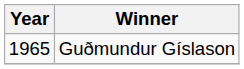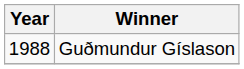Guðmundur Gíslason | Year: 1965 -> 1988
